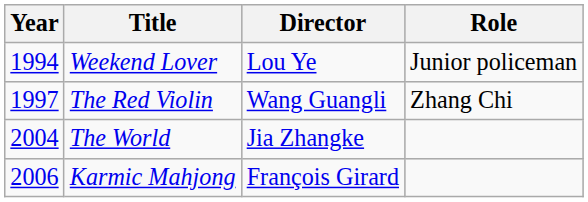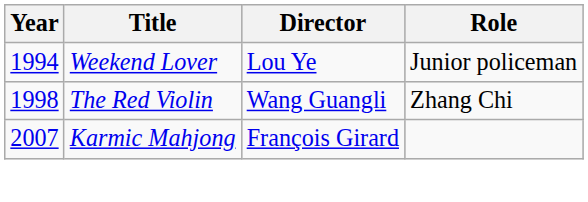The Red Violin | Year: 1997 -> 1998
- row: 2004 | The World | Jia Zhangke
Karmic Mahjong | Year: 2006 -> 2007
